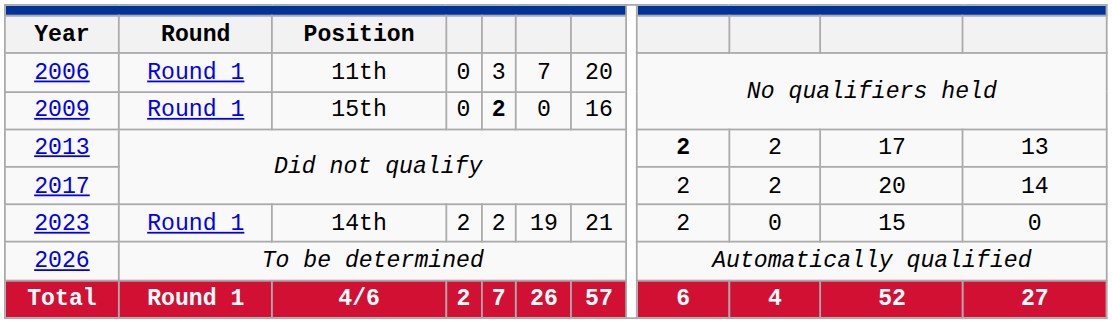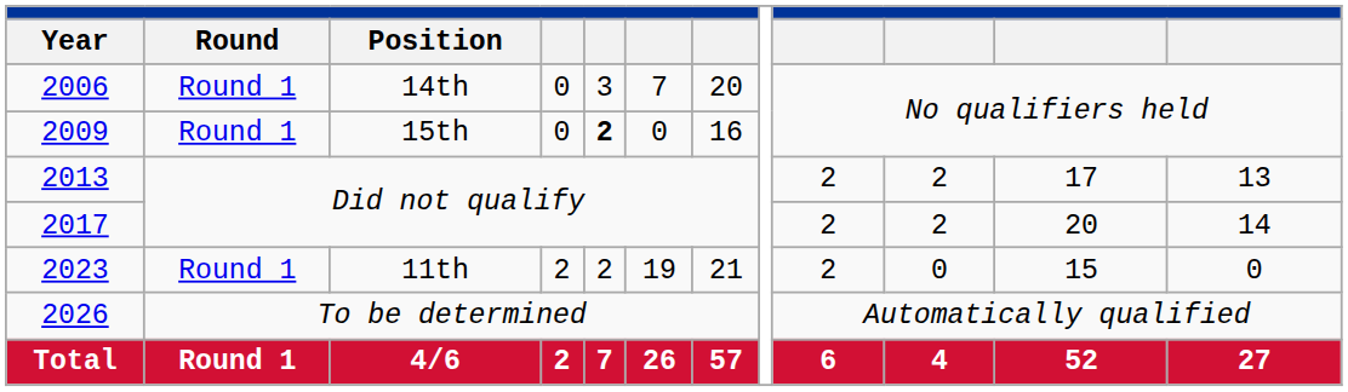2006 | Position: 11th -> 14th
2013 | column 9: bold -> normal
2023 | Position: 14th -> 11th
